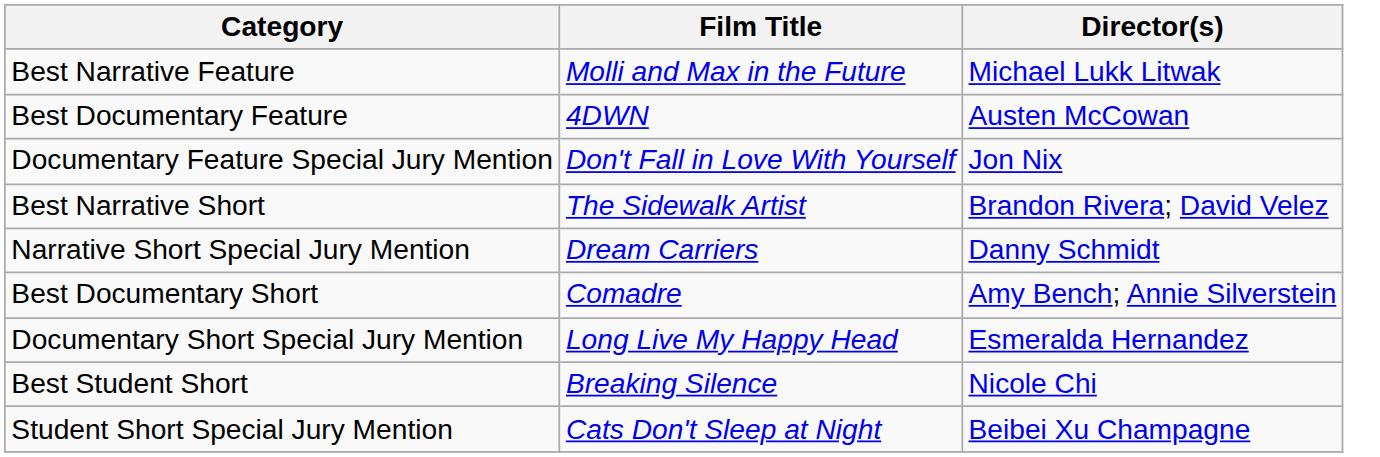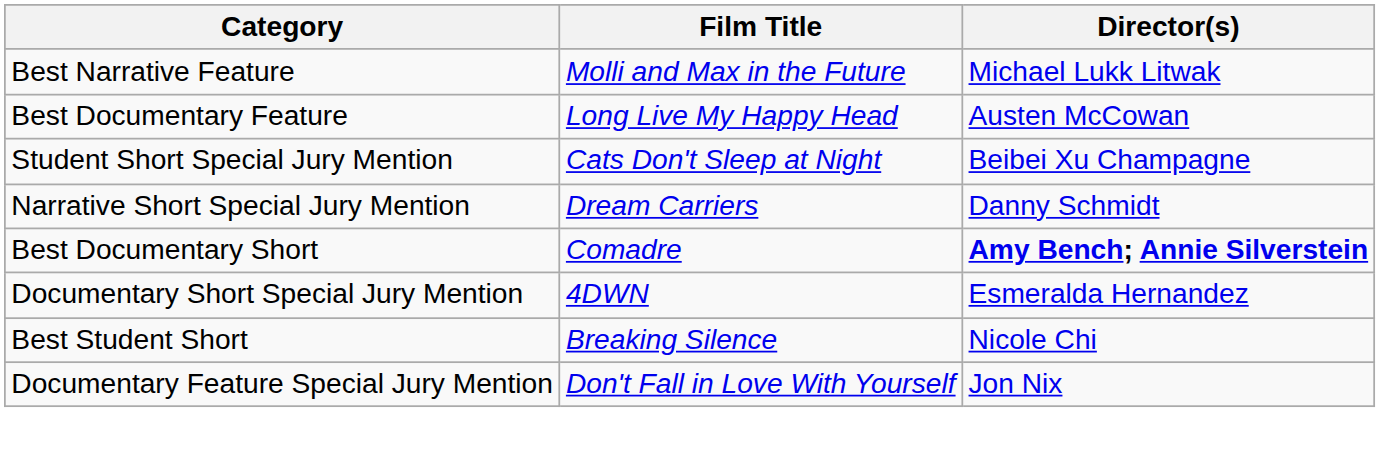Best Documentary Feature | Film Title: 4DWN -> Long Live My Happy Head
rows swapped: Documentary Feature Special Jury Mention <-> Student Short Special Jury Mention
- row: Best Narrative Short | The Sidewalk Artist | Brandon Rivera; David Velez
Best Documentary Short | Director(s): normal -> bold
Documentary Short Special Jury Mention | Film Title: Long Live My Happy Head -> 4DWN
